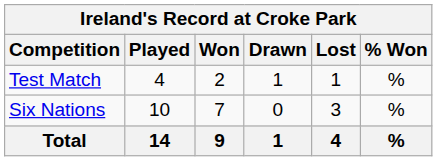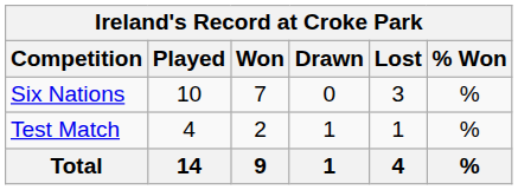rows swapped: Test Match <-> Six Nations
